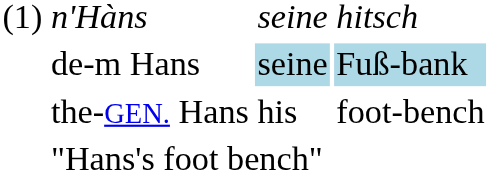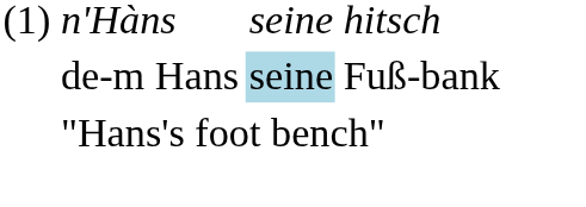de-m Hans | column 4: lightblue background -> no background
- row: the-GEN. Hans | his | foot-bench
